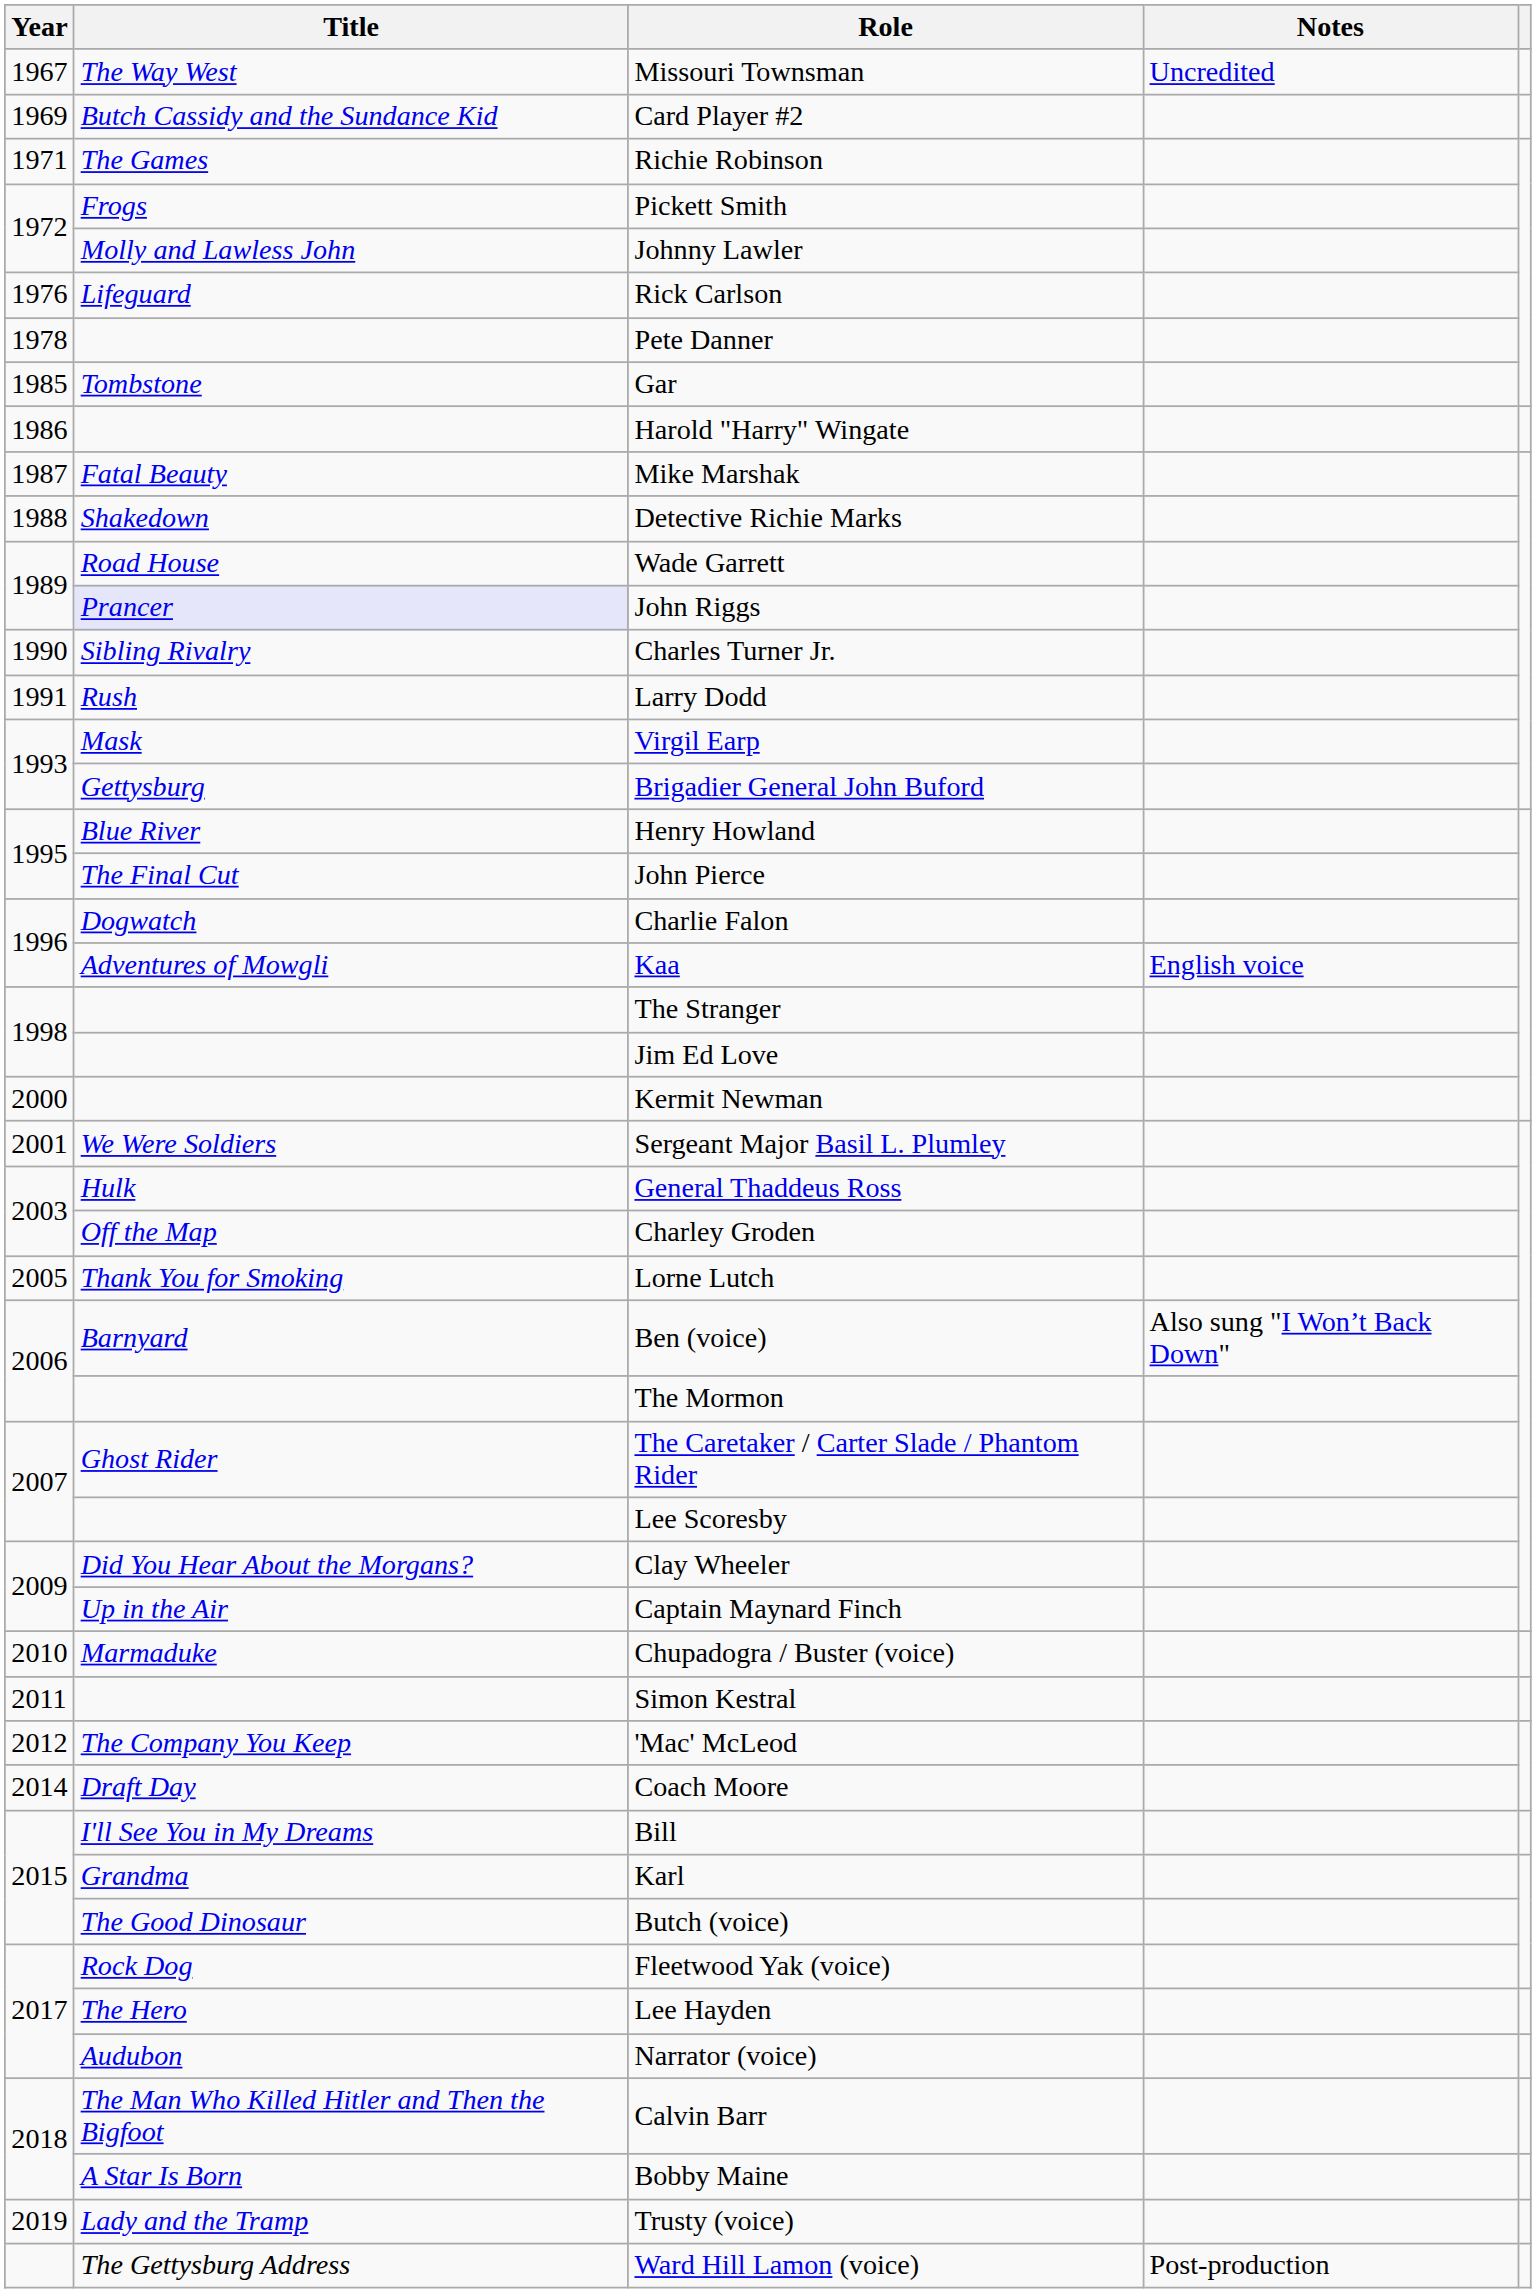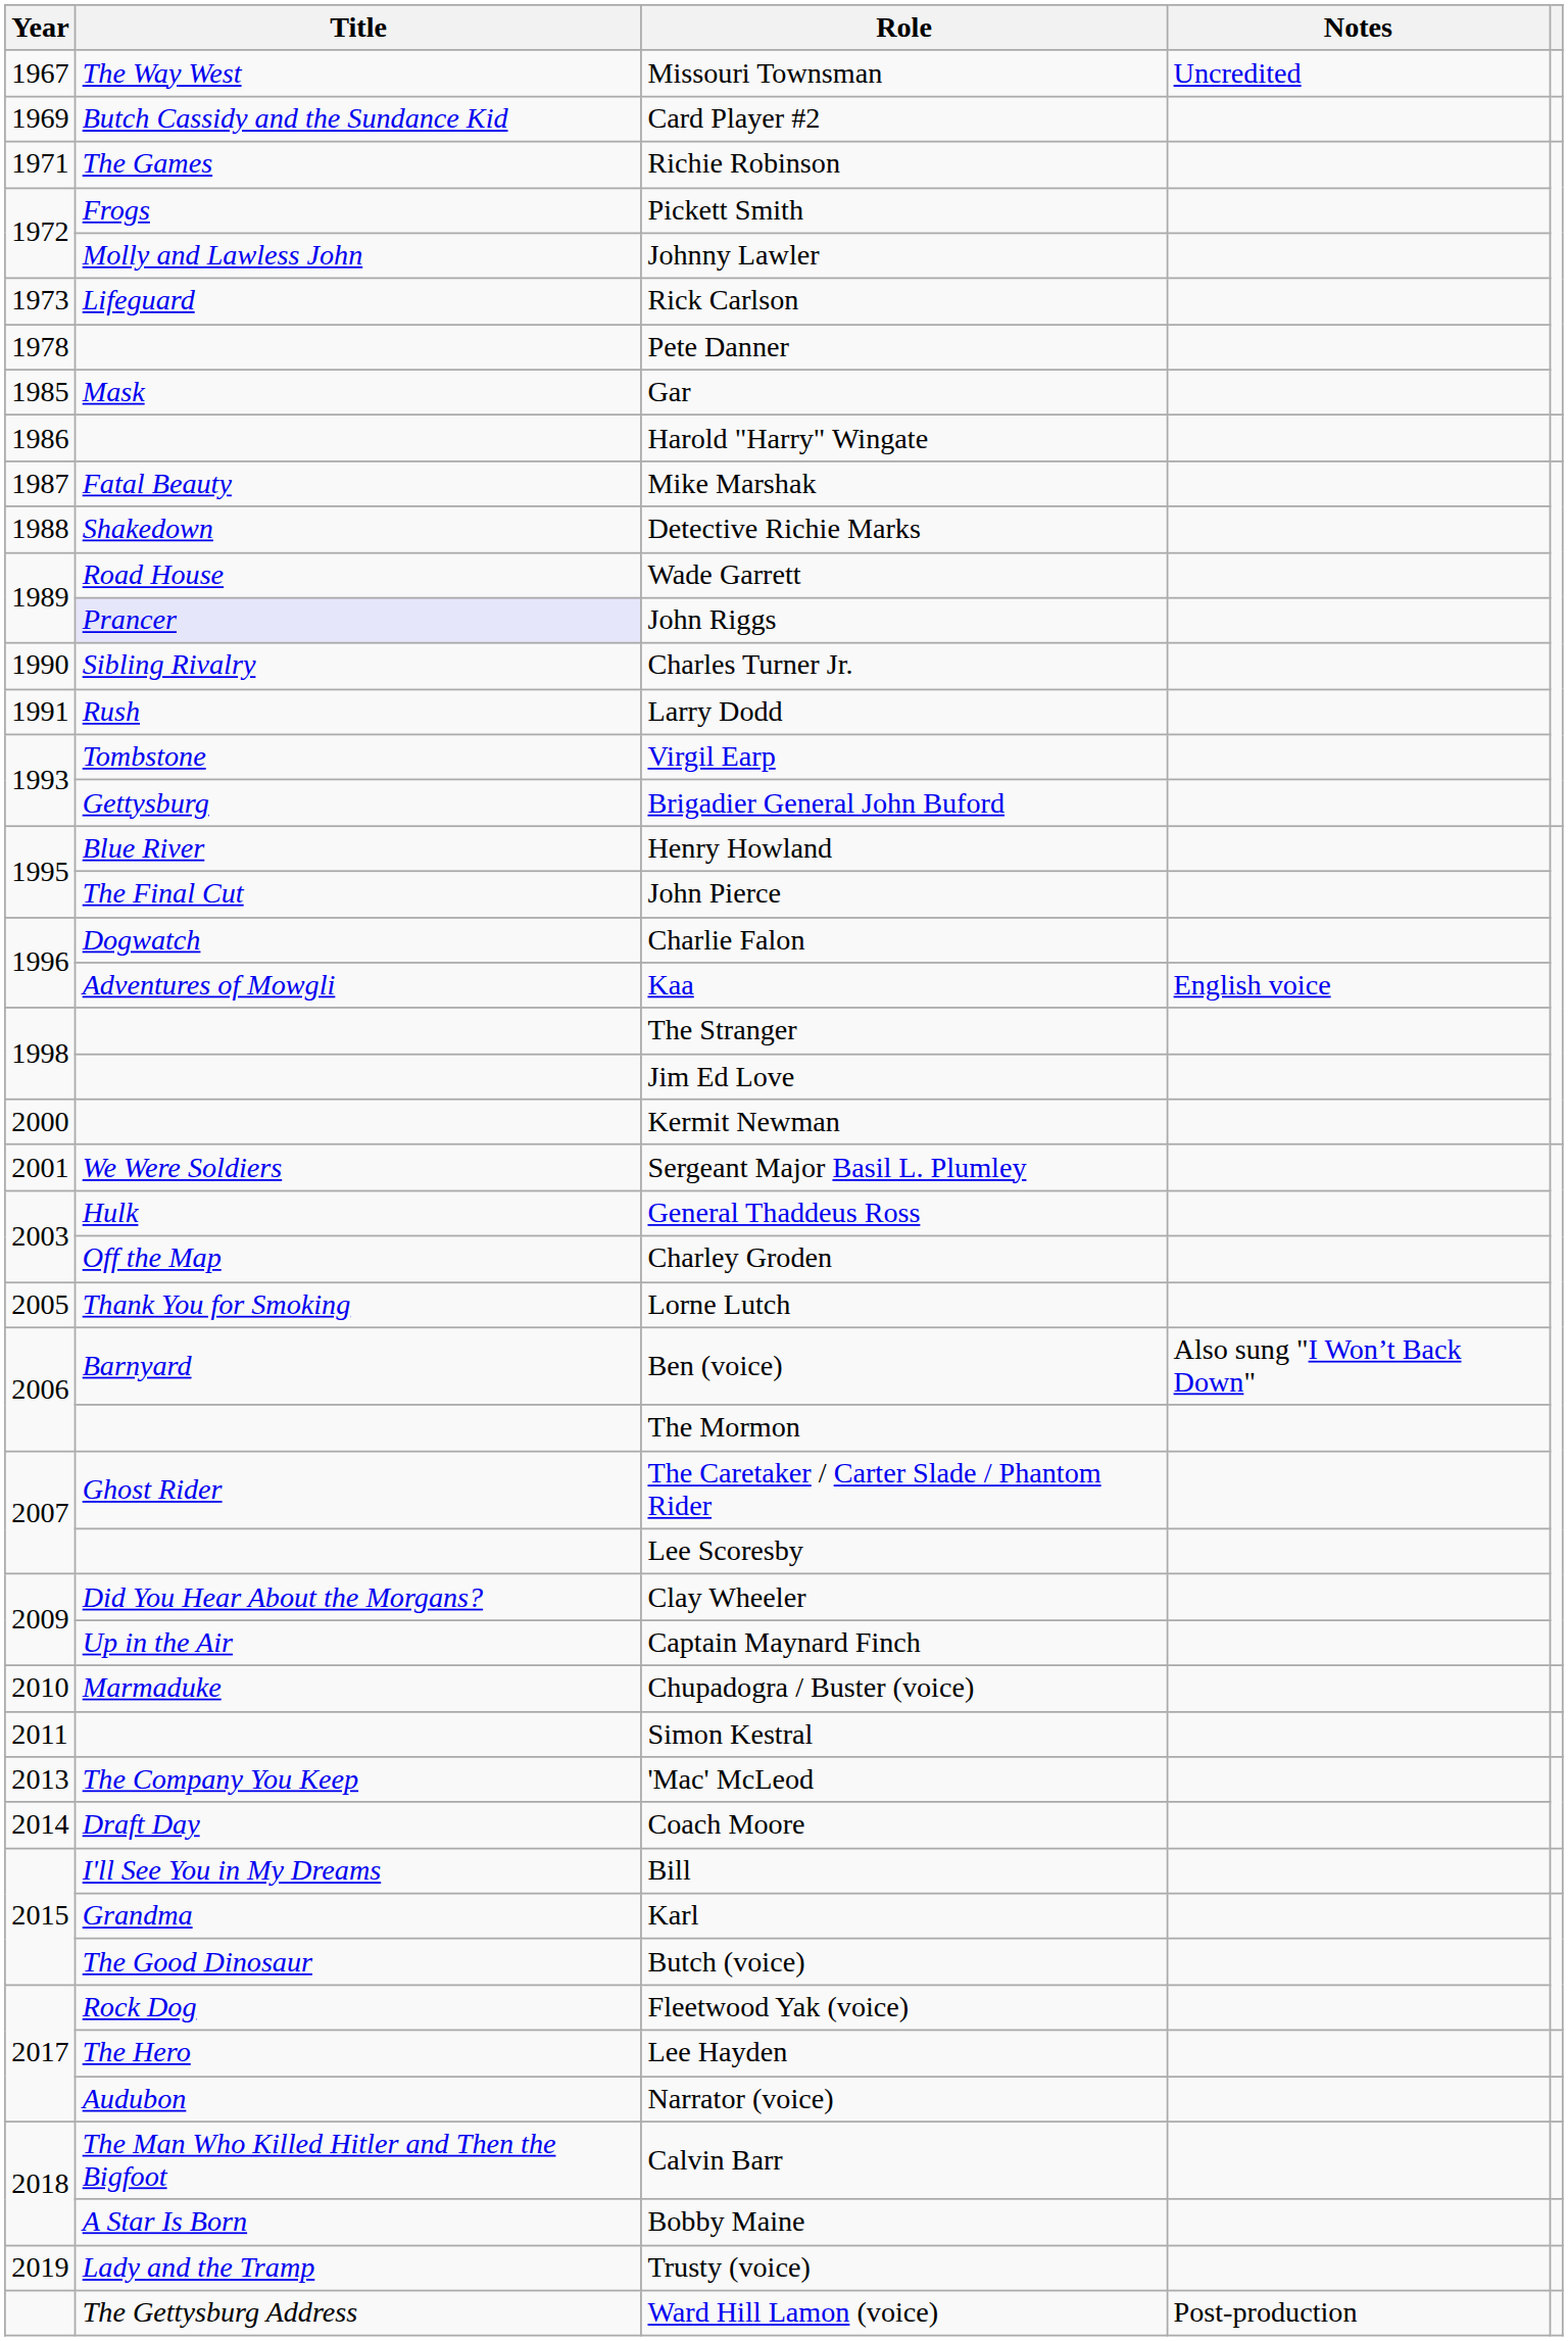Rick Carlson | Year: 1976 -> 1973
Gar | Title: Tombstone -> Mask
Virgil Earp | Title: Mask -> Tombstone
'Mac' McLeod | Year: 2012 -> 2013
